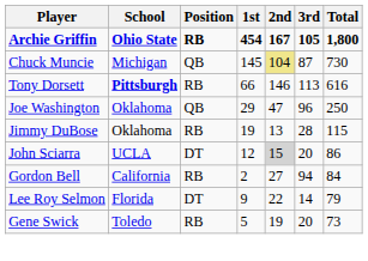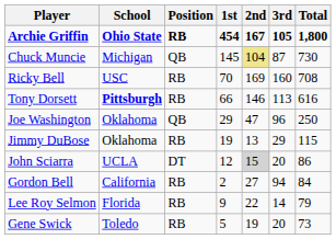+ row: Ricky Bell | USC | RB | 70 | 169 | 160 | 708
Jimmy DuBose | 3rd: 28 -> 29
Lee Roy Selmon | Position: DT -> RB
